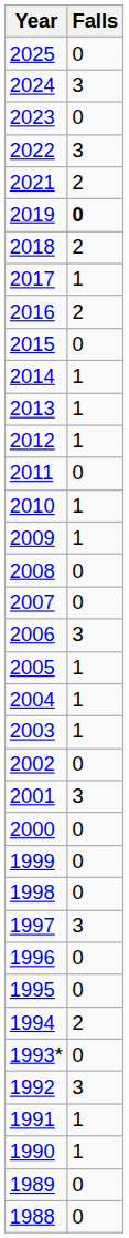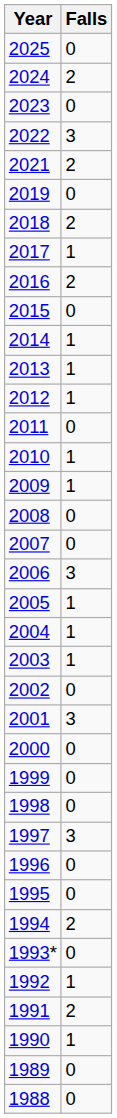2024 | Falls: 3 -> 2
2019 | Falls: bold -> normal
1992 | Falls: 3 -> 1
1991 | Falls: 1 -> 2
